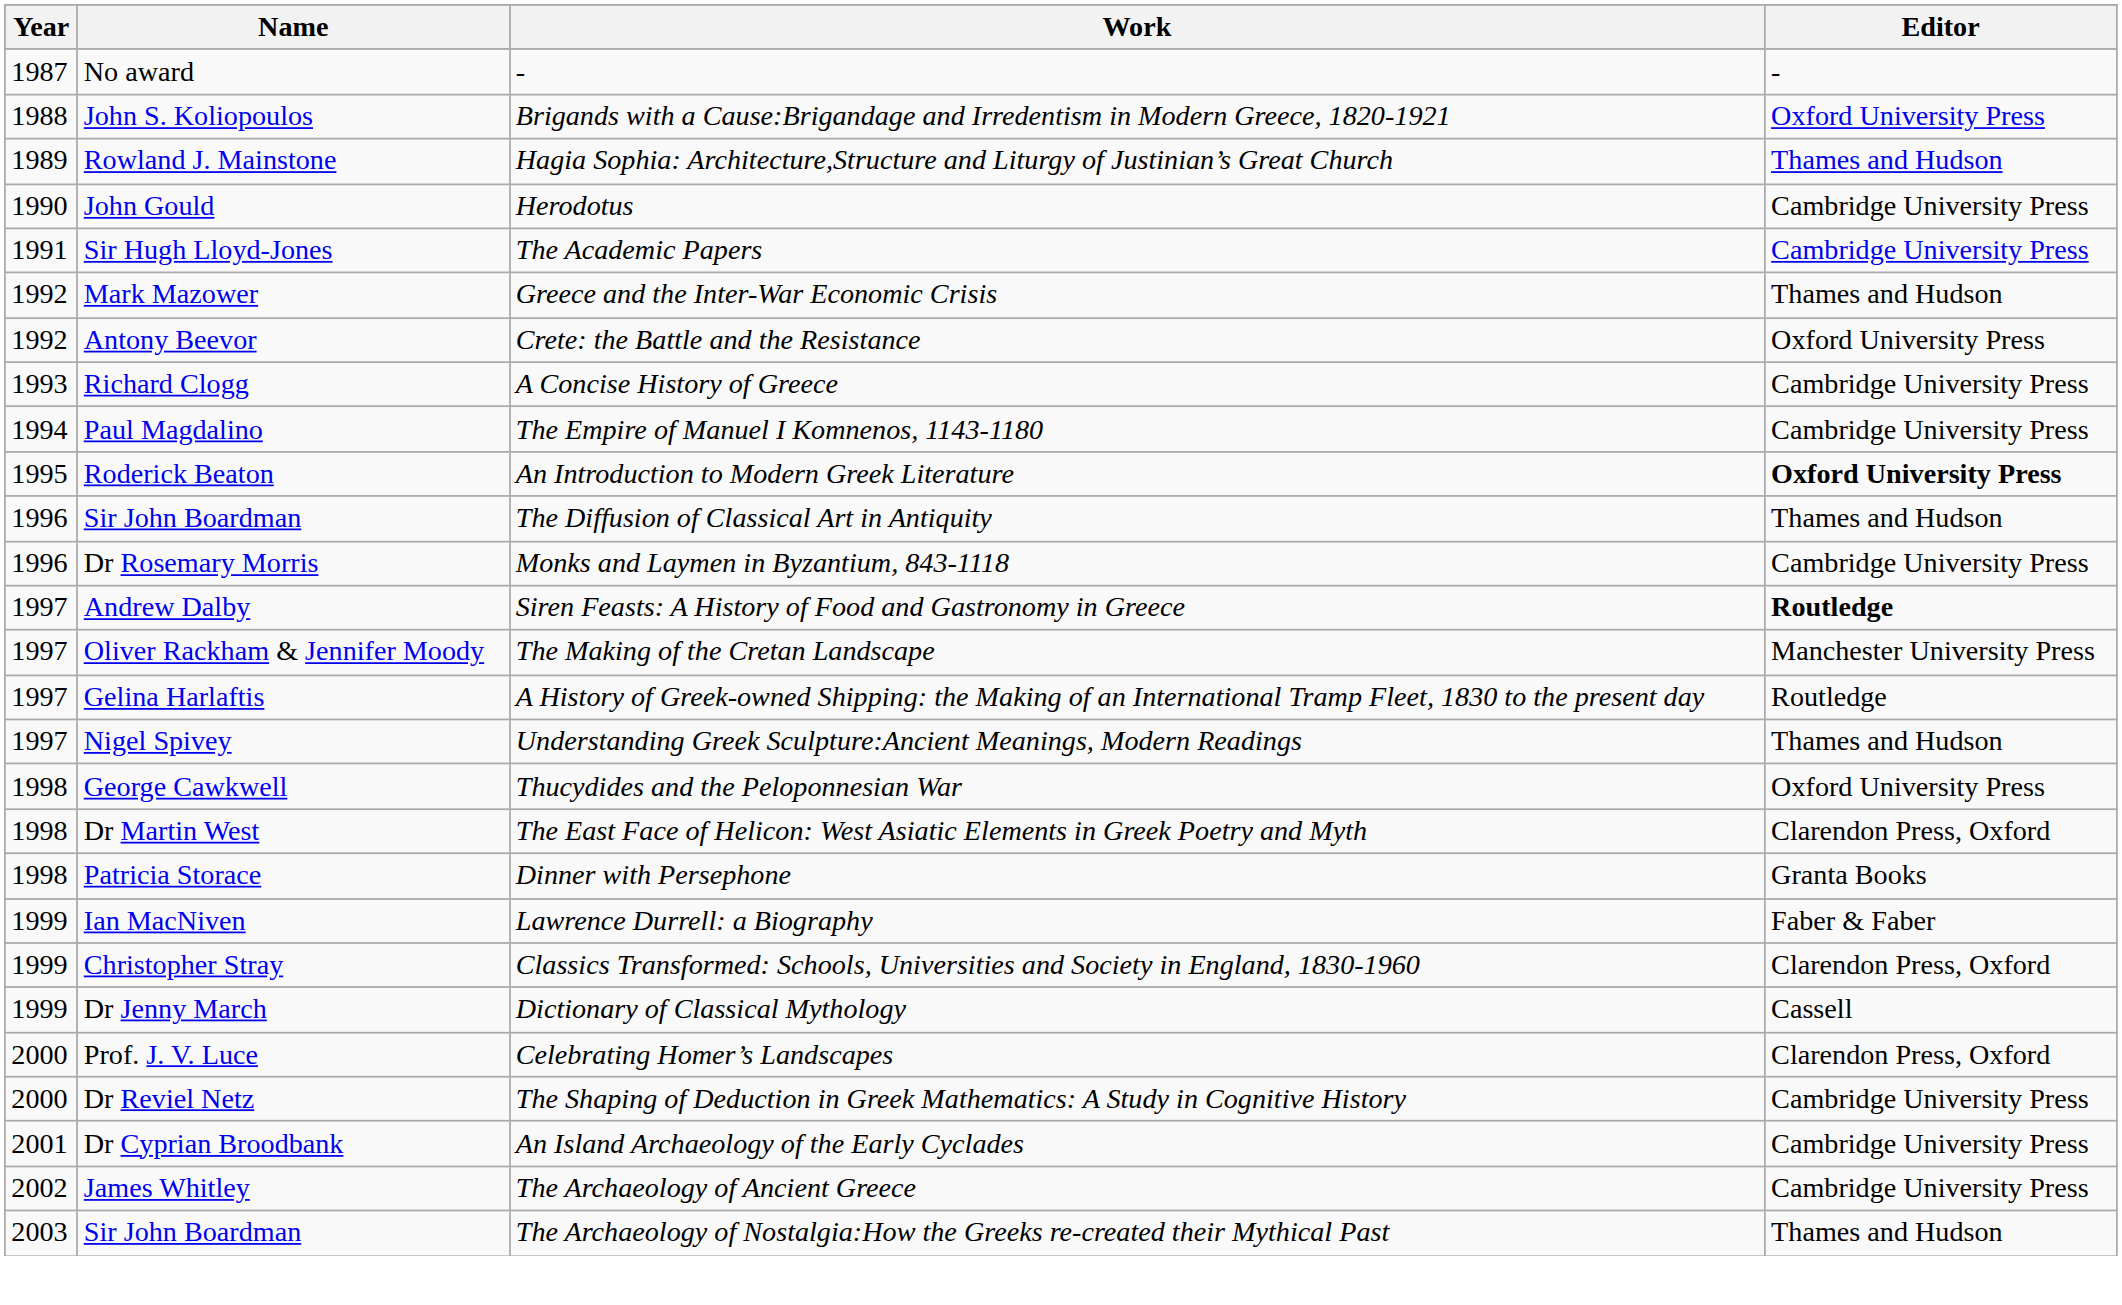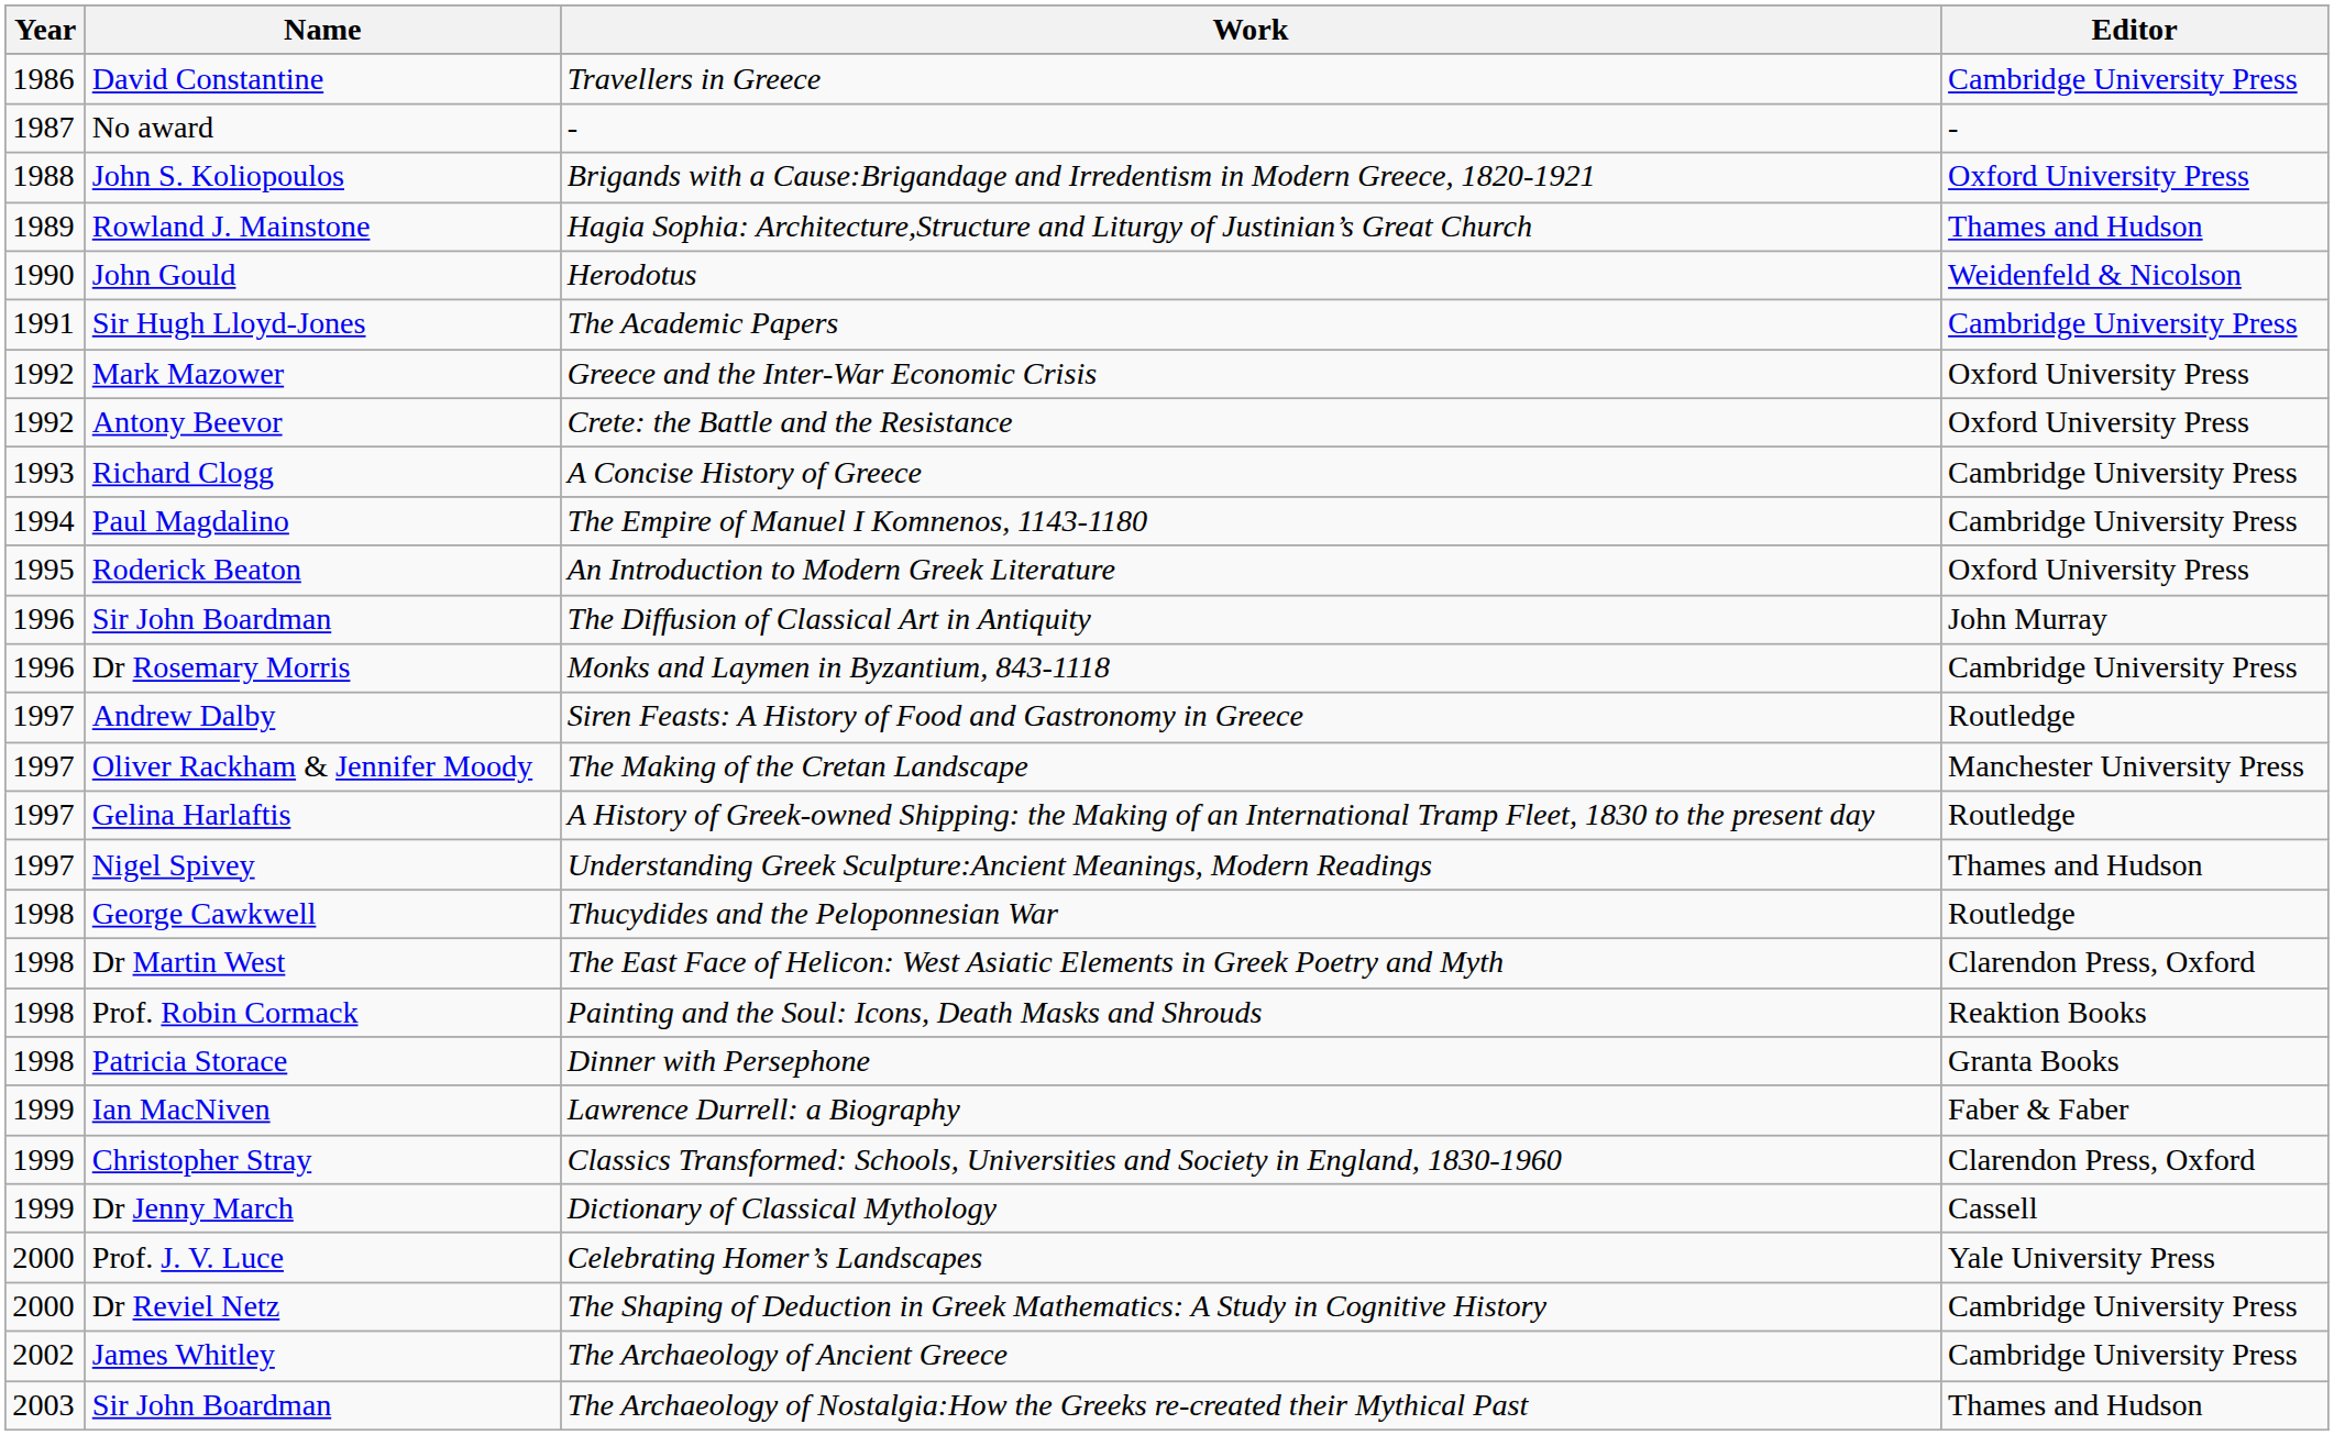+ row: 1986 | David Constantine | Travellers in Greece | Cambridge University Press
Herodotus | Editor: Cambridge University Press -> Weidenfeld & Nicolson
Greece and the Inter-War Economic Crisis | Editor: Thames and Hudson -> Oxford University Press
An Introduction to Modern Greek Literature | Editor: bold -> normal
The Diffusion of Classical Art in Antiquity | Editor: Thames and Hudson -> John Murray
Siren Feasts: A History of Food and Gastronomy in Greece | Editor: bold -> normal
Thucydides and the Peloponnesian War | Editor: Oxford University Press -> Routledge
+ row: 1998 | Prof. Robin Cormack | Painting and the Soul: Icons, Death Masks and Shrouds | Reaktion Books
Celebrating Homer’s Landscapes | Editor: Clarendon Press, Oxford -> Yale University Press
- row: 2001 | Dr Cyprian Broodbank | An Island Archaeology of the Early Cyclades | Cambridge University Press
